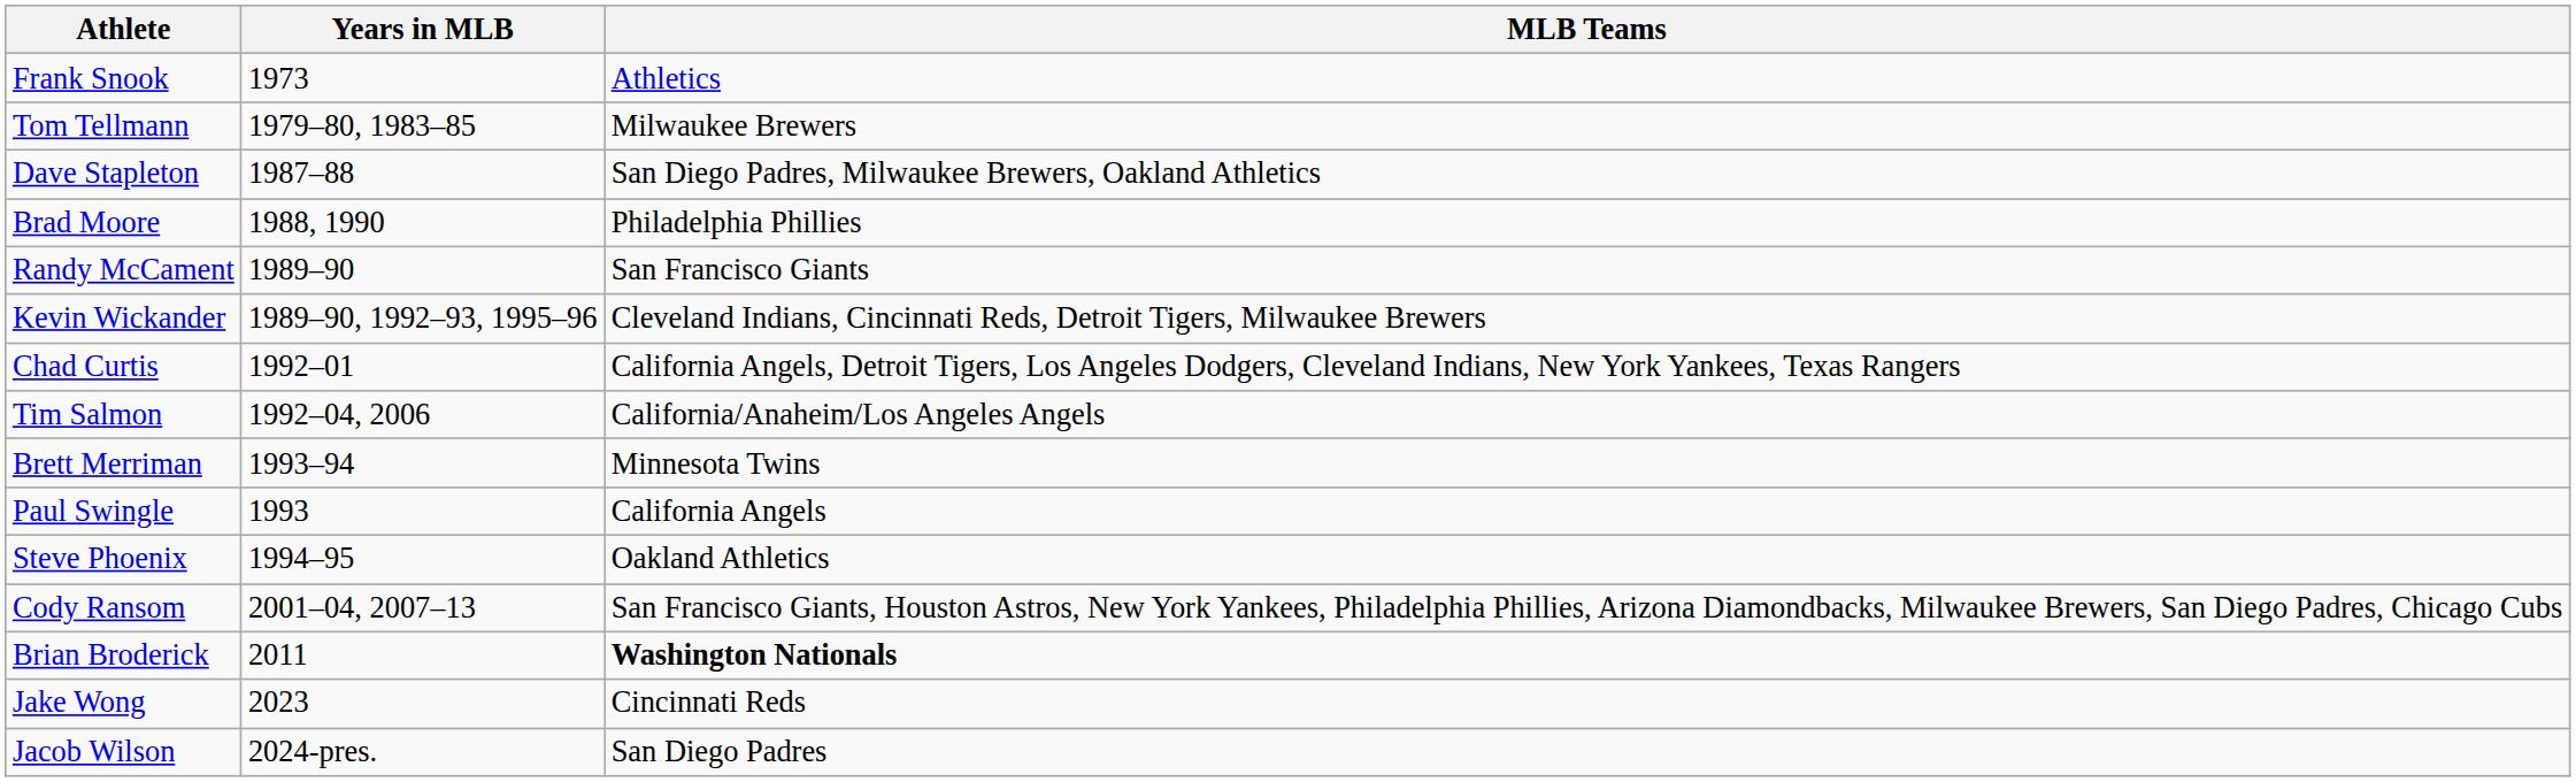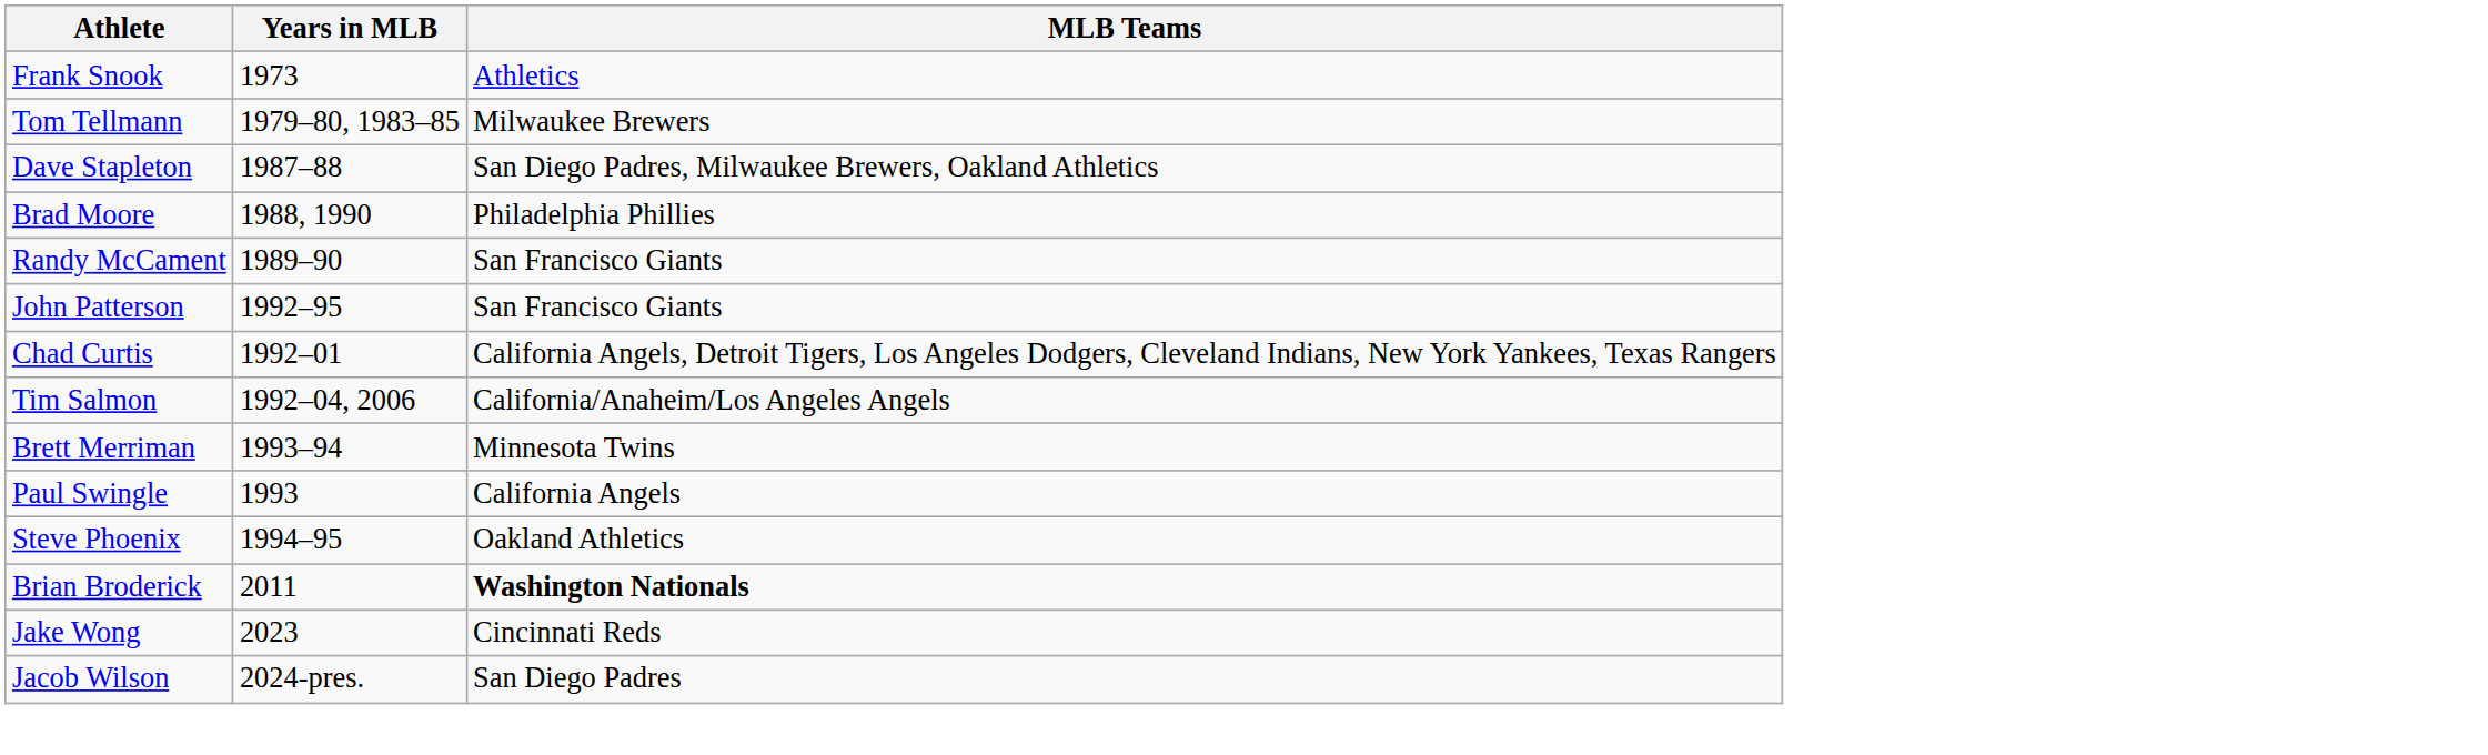- row: Kevin Wickander | 1989–90, 1992–93, 1995–96 | Cleveland Indians, Cincinnati Reds, Detroit Tigers, Milwaukee Brewers
+ row: John Patterson | 1992–95 | San Francisco Giants
- row: Cody Ransom | 2001–04, 2007–13 | San Francisco Giants, Houston Astros, New York Yankees, Philadelphia Phillies, Arizona Diamondbacks, Milwaukee Brewers, San Diego Padres, Chicago Cubs
